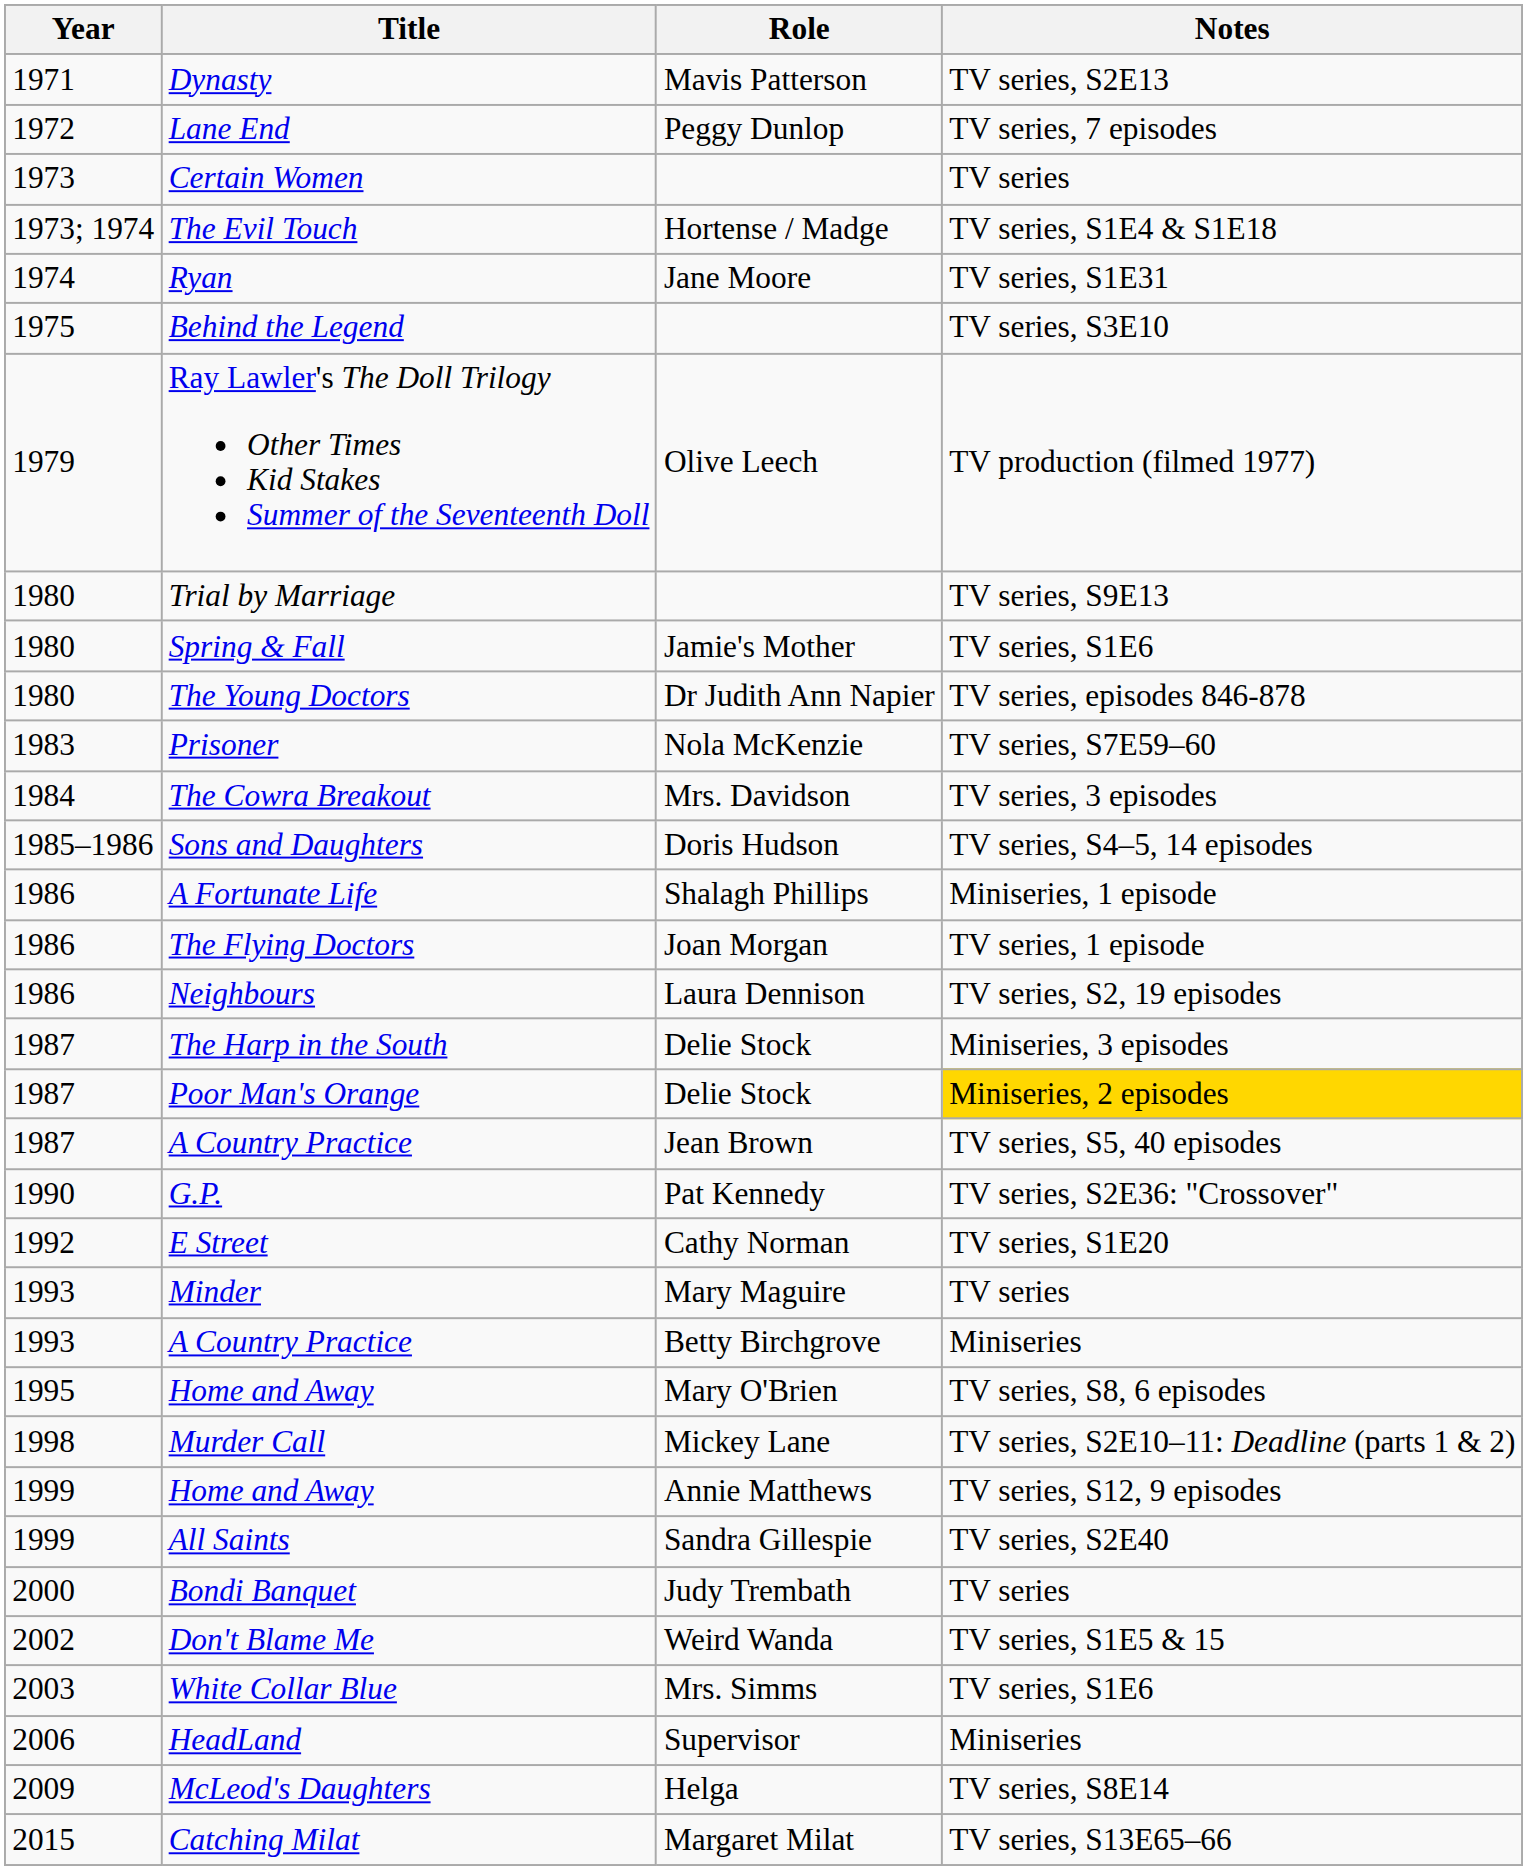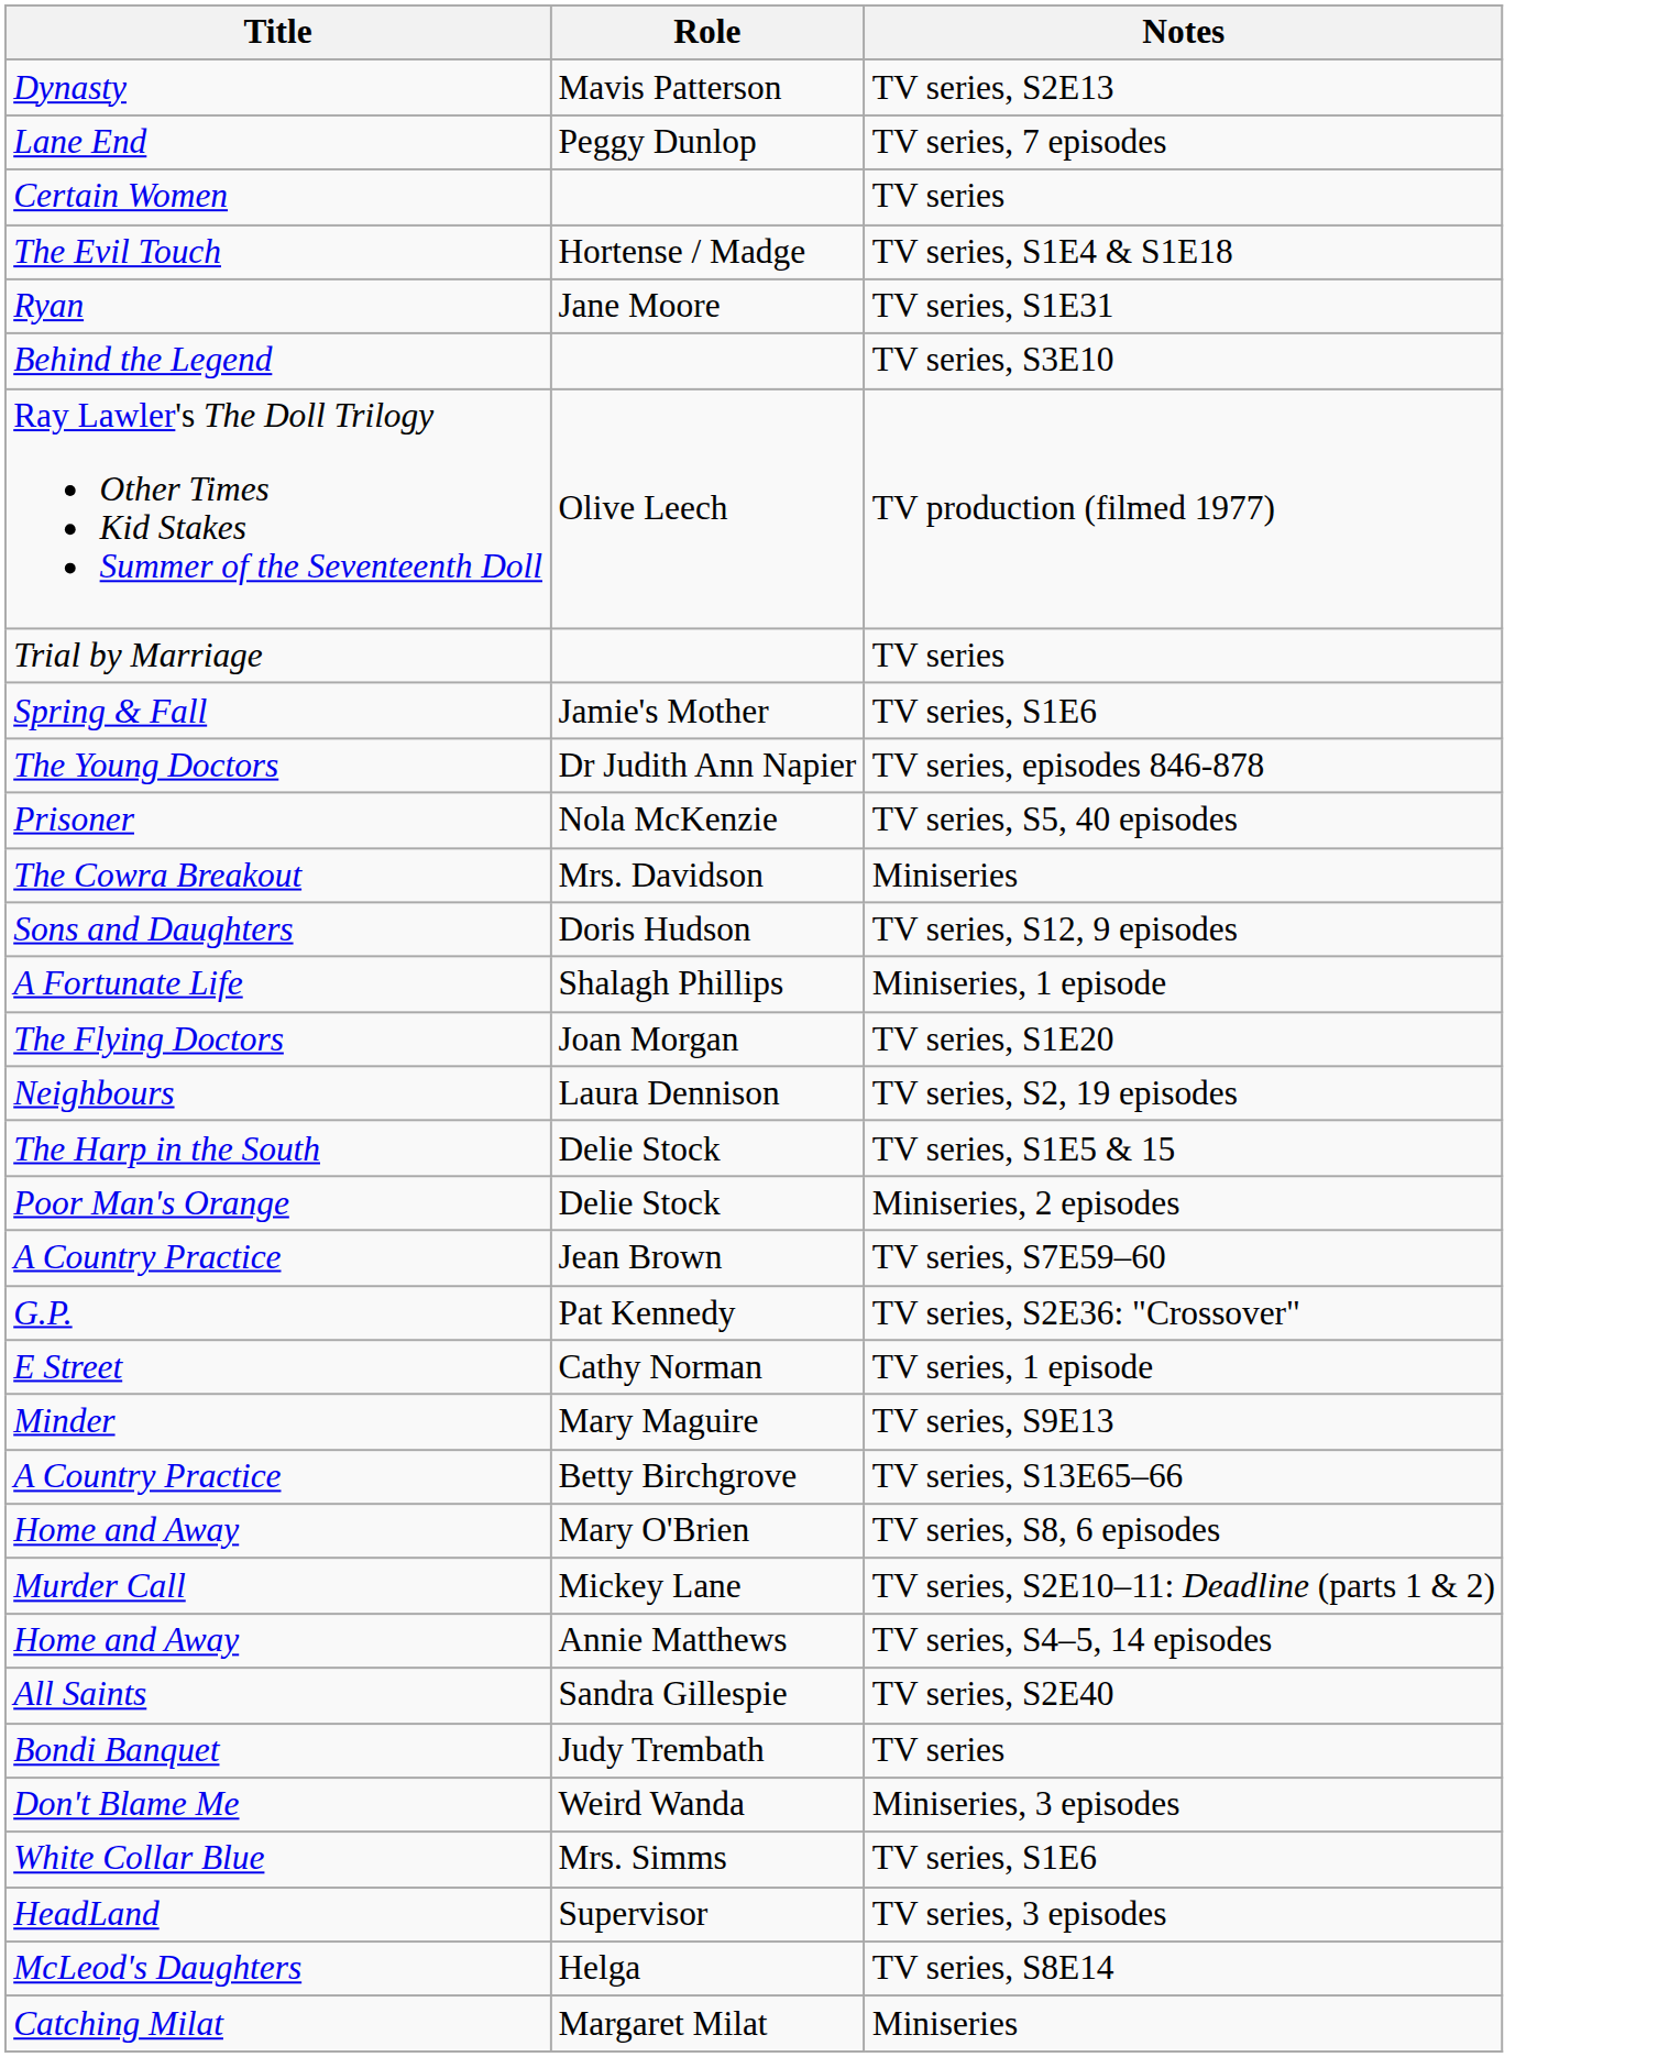- column: Year | 1971 | 1972 | 1973 | 1973; 1974 | 1974 | 1975 | 1979 | 1980 | 1980 | 1980 | 1983 | 1984 | 1985–1986 | 1986 | 1986 | 1986 | 1987 | 1987 | 1987 | 1990 | 1992 | 1993 | 1993 | 1995 | 1998 | 1999 | 1999 | 2000 | 2002 | 2003 | 2006 | 2009 | 2015
Trial by Marriage | Notes: TV series, S9E13 -> TV series
Prisoner | Notes: TV series, S7E59–60 -> TV series, S5, 40 episodes
The Cowra Breakout | Notes: TV series, 3 episodes -> Miniseries
Sons and Daughters | Notes: TV series, S4–5, 14 episodes -> TV series, S12, 9 episodes
The Flying Doctors | Notes: TV series, 1 episode -> TV series, S1E20
The Harp in the South | Notes: Miniseries, 3 episodes -> TV series, S1E5 & 15
Poor Man's Orange | Notes: gold background -> no background
A Country Practice / Jean Brown | Notes: TV series, S5, 40 episodes -> TV series, S7E59–60
E Street | Notes: TV series, S1E20 -> TV series, 1 episode
Minder | Notes: TV series -> TV series, S9E13
A Country Practice / Betty Birchgrove | Notes: Miniseries -> TV series, S13E65–66
Home and Away / Annie Matthews | Notes: TV series, S12, 9 episodes -> TV series, S4–5, 14 episodes
Don't Blame Me | Notes: TV series, S1E5 & 15 -> Miniseries, 3 episodes
HeadLand | Notes: Miniseries -> TV series, 3 episodes
Catching Milat | Notes: TV series, S13E65–66 -> Miniseries
